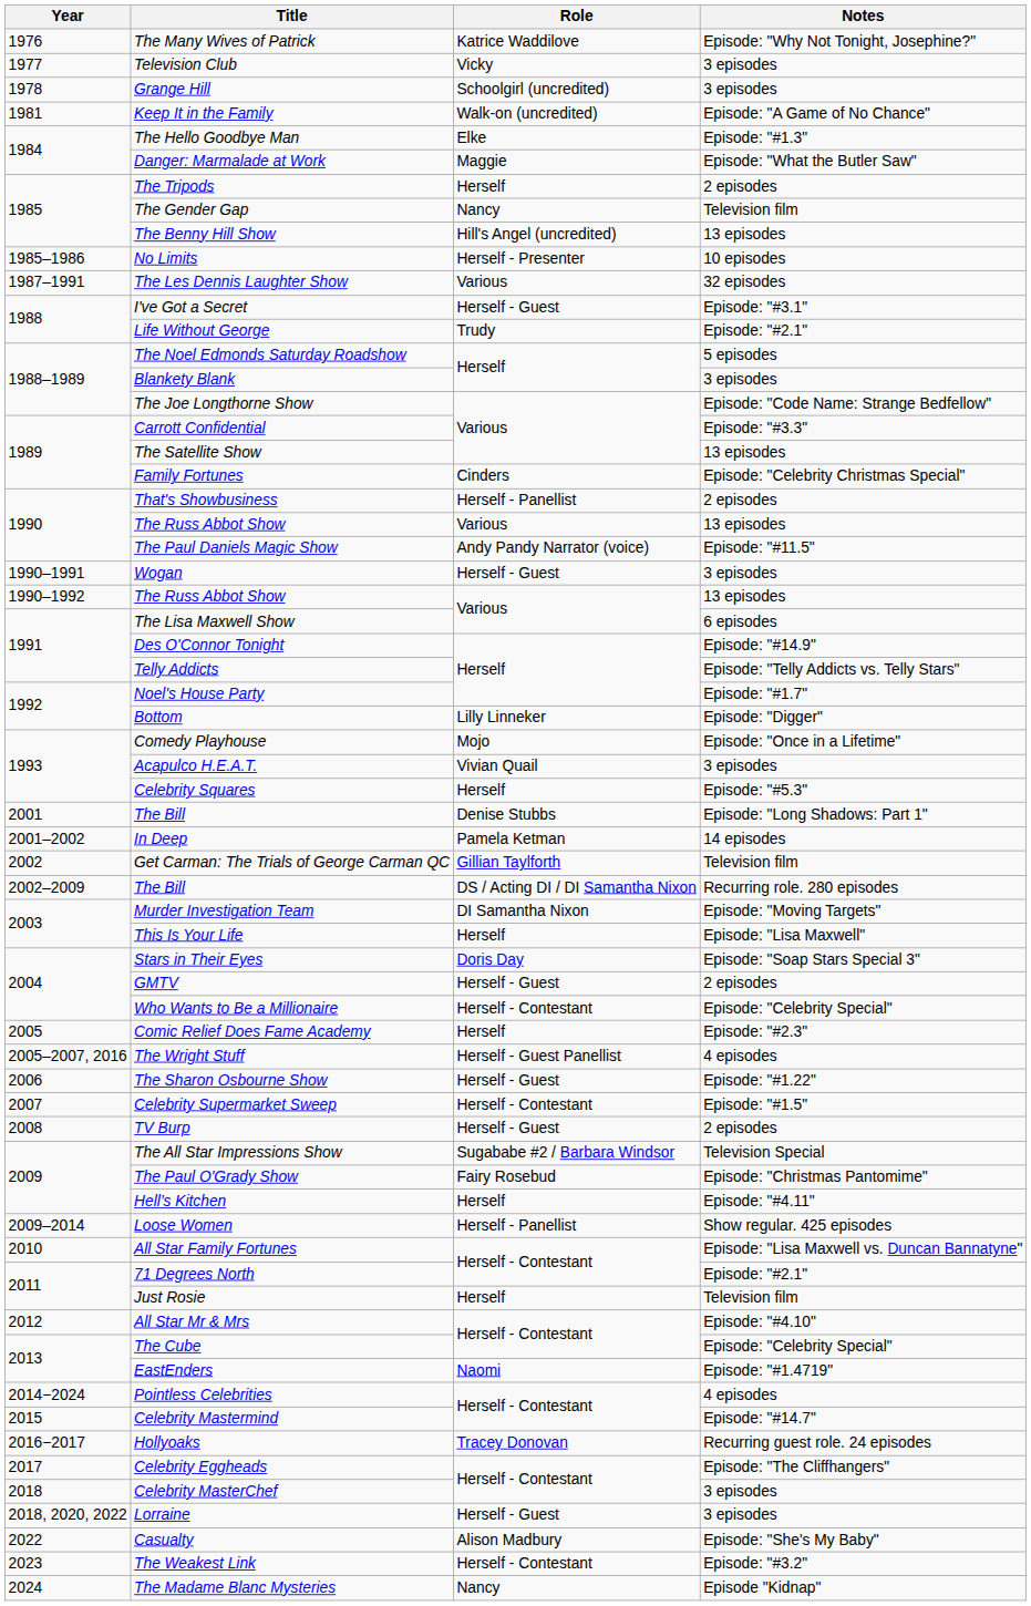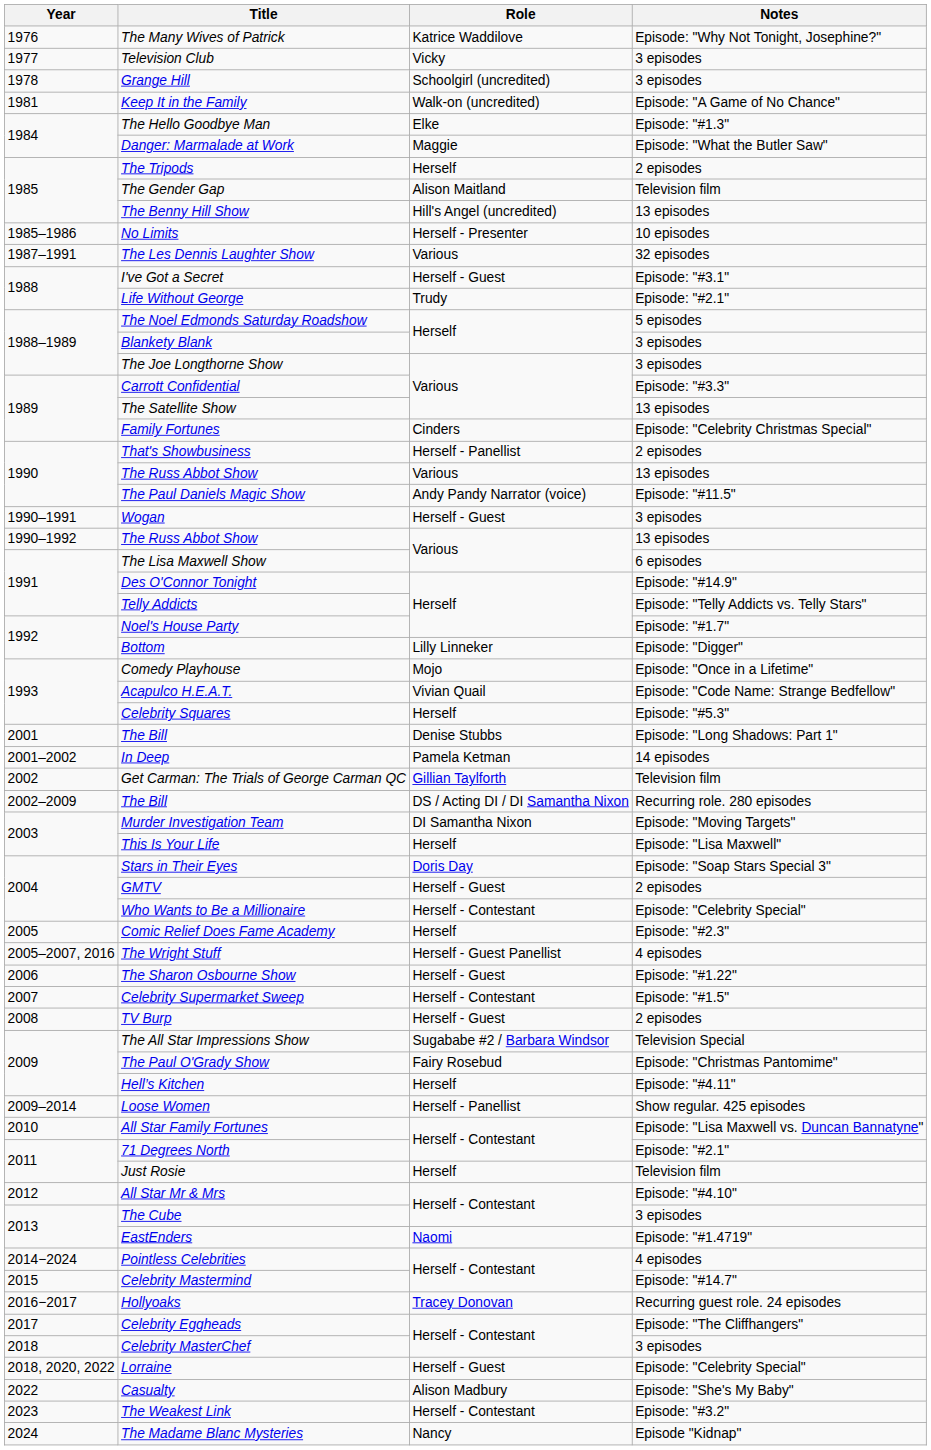The Gender Gap | Role: Nancy -> Alison Maitland
The Joe Longthorne Show | Notes: Episode: "Code Name: Strange Bedfellow" -> 3 episodes
Acapulco H.E.A.T. | Notes: 3 episodes -> Episode: "Code Name: Strange Bedfellow"
The Cube | Notes: Episode: "Celebrity Special" -> 3 episodes
Lorraine | Notes: 3 episodes -> Episode: "Celebrity Special"
